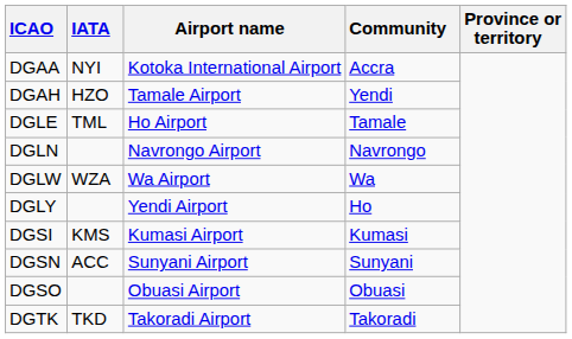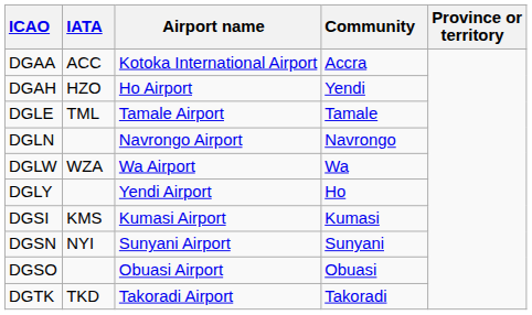DGAA | IATA: NYI -> ACC
DGAH | Airport name: Tamale Airport -> Ho Airport
DGLE | Airport name: Ho Airport -> Tamale Airport
DGSN | IATA: ACC -> NYI
